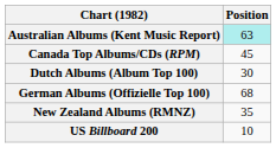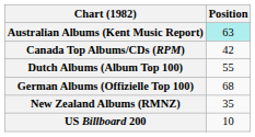Canada Top Albums/CDs (RPM) | Position: 45 -> 42
Dutch Albums (Album Top 100) | Position: 30 -> 55
